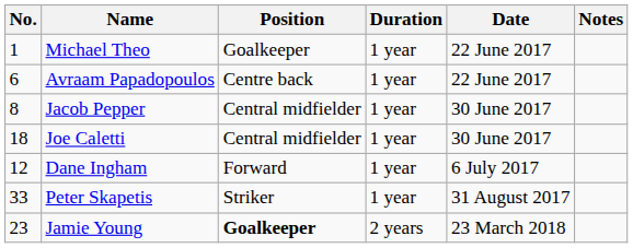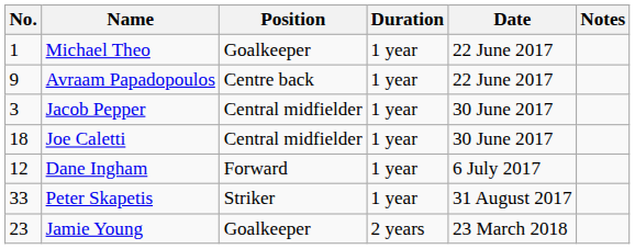Avraam Papadopoulos | No.: 6 -> 9
Jacob Pepper | No.: 8 -> 3
Jamie Young | Position: bold -> normal
